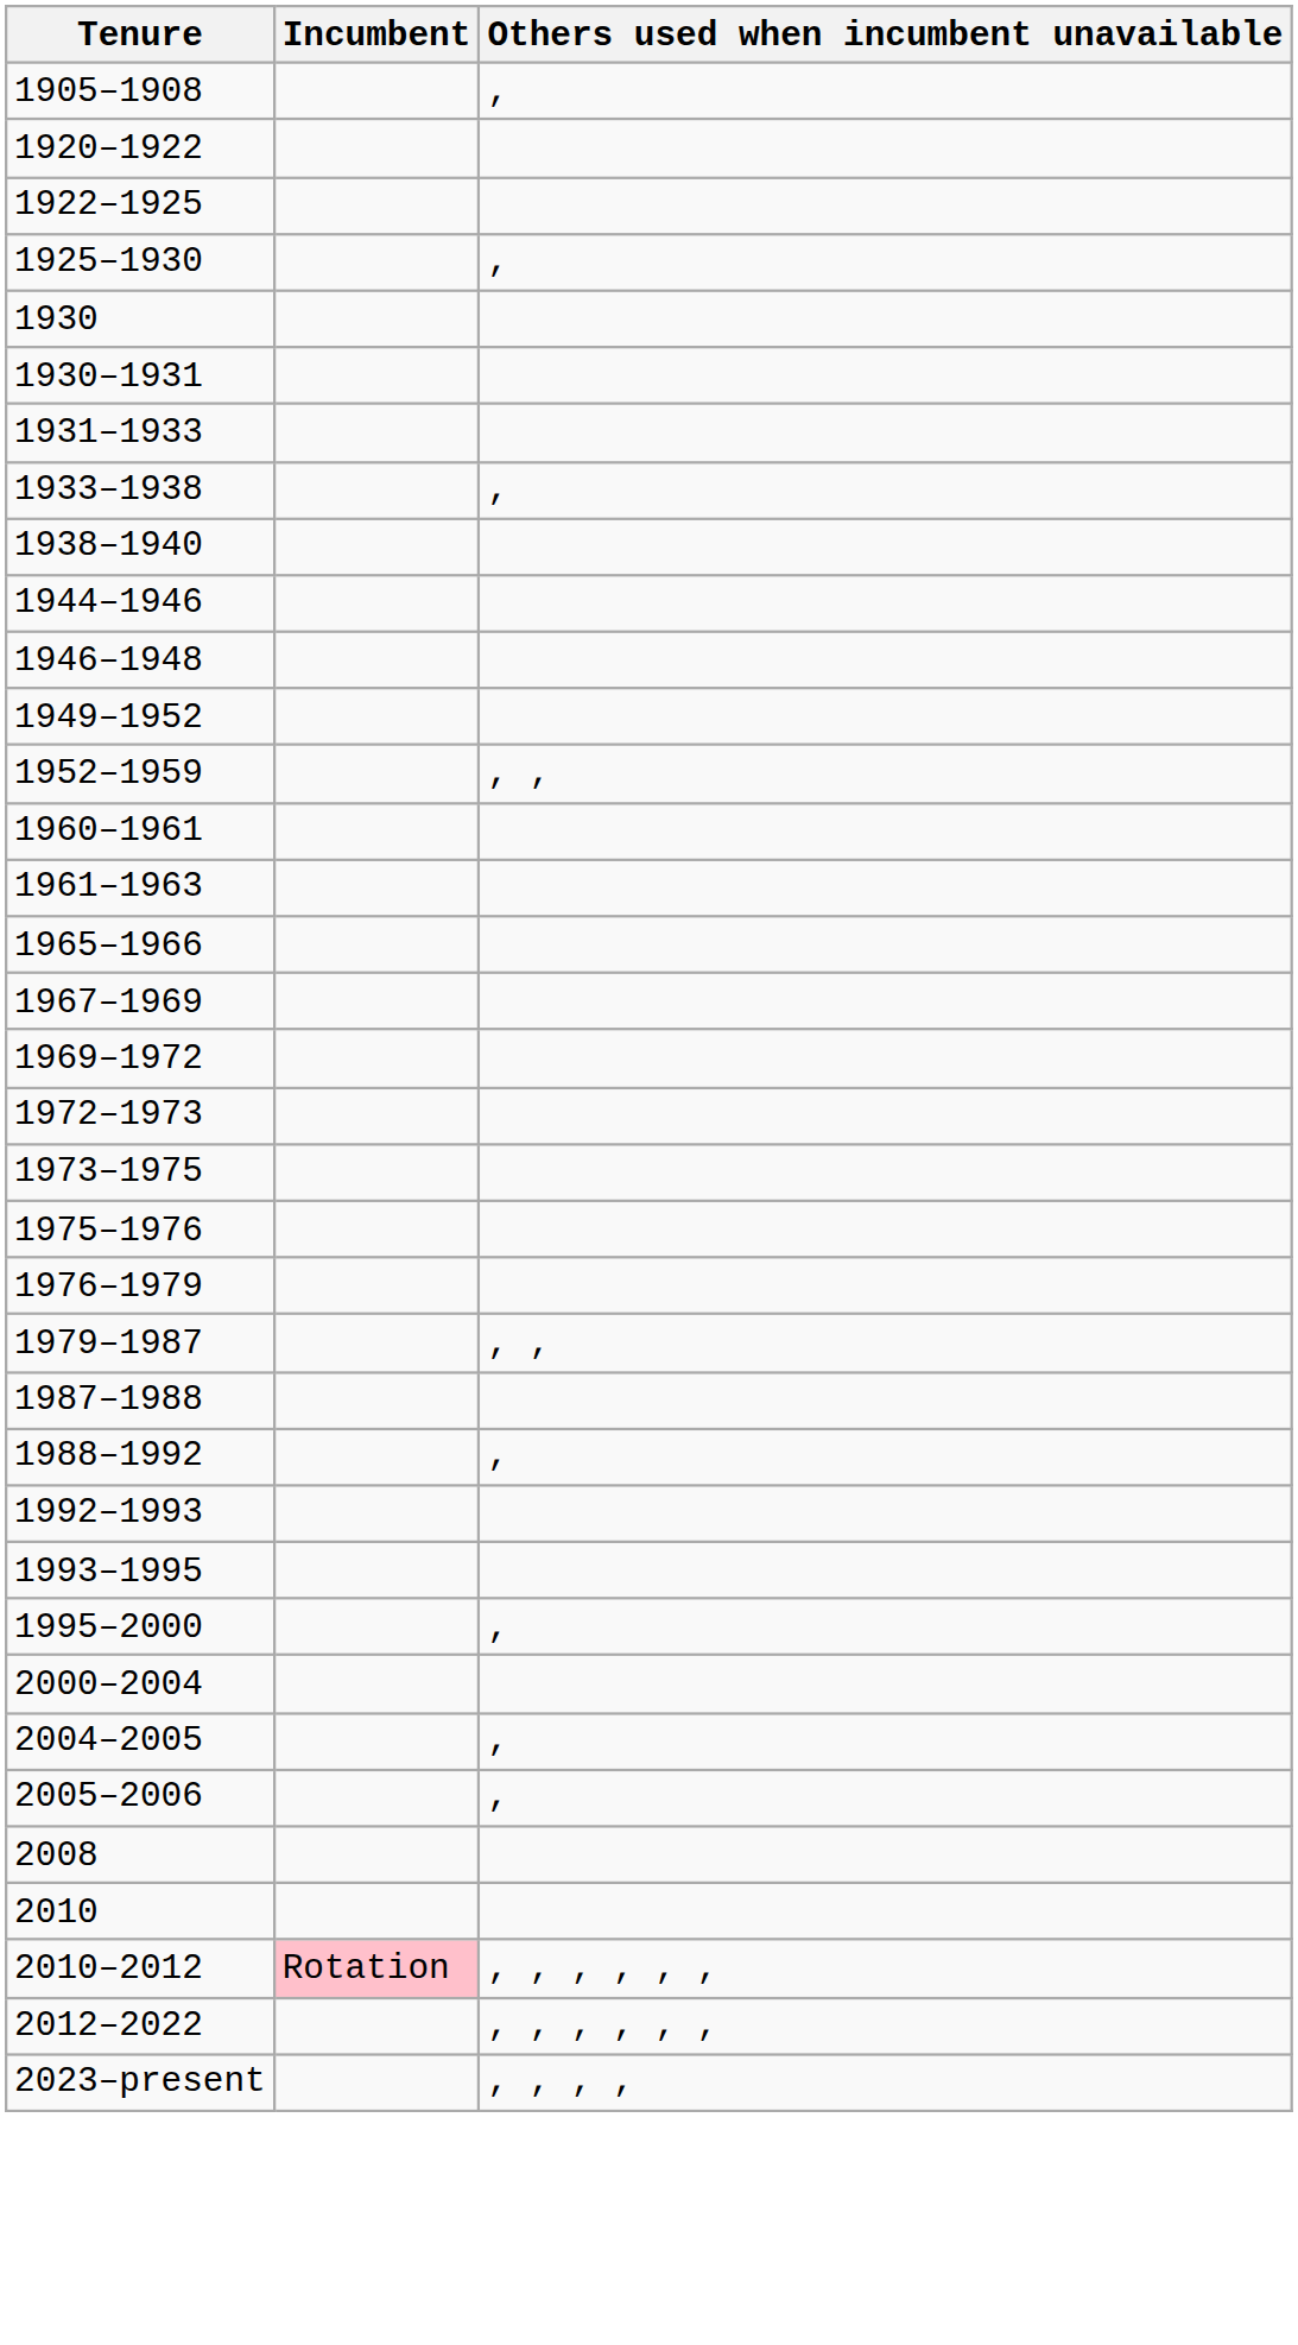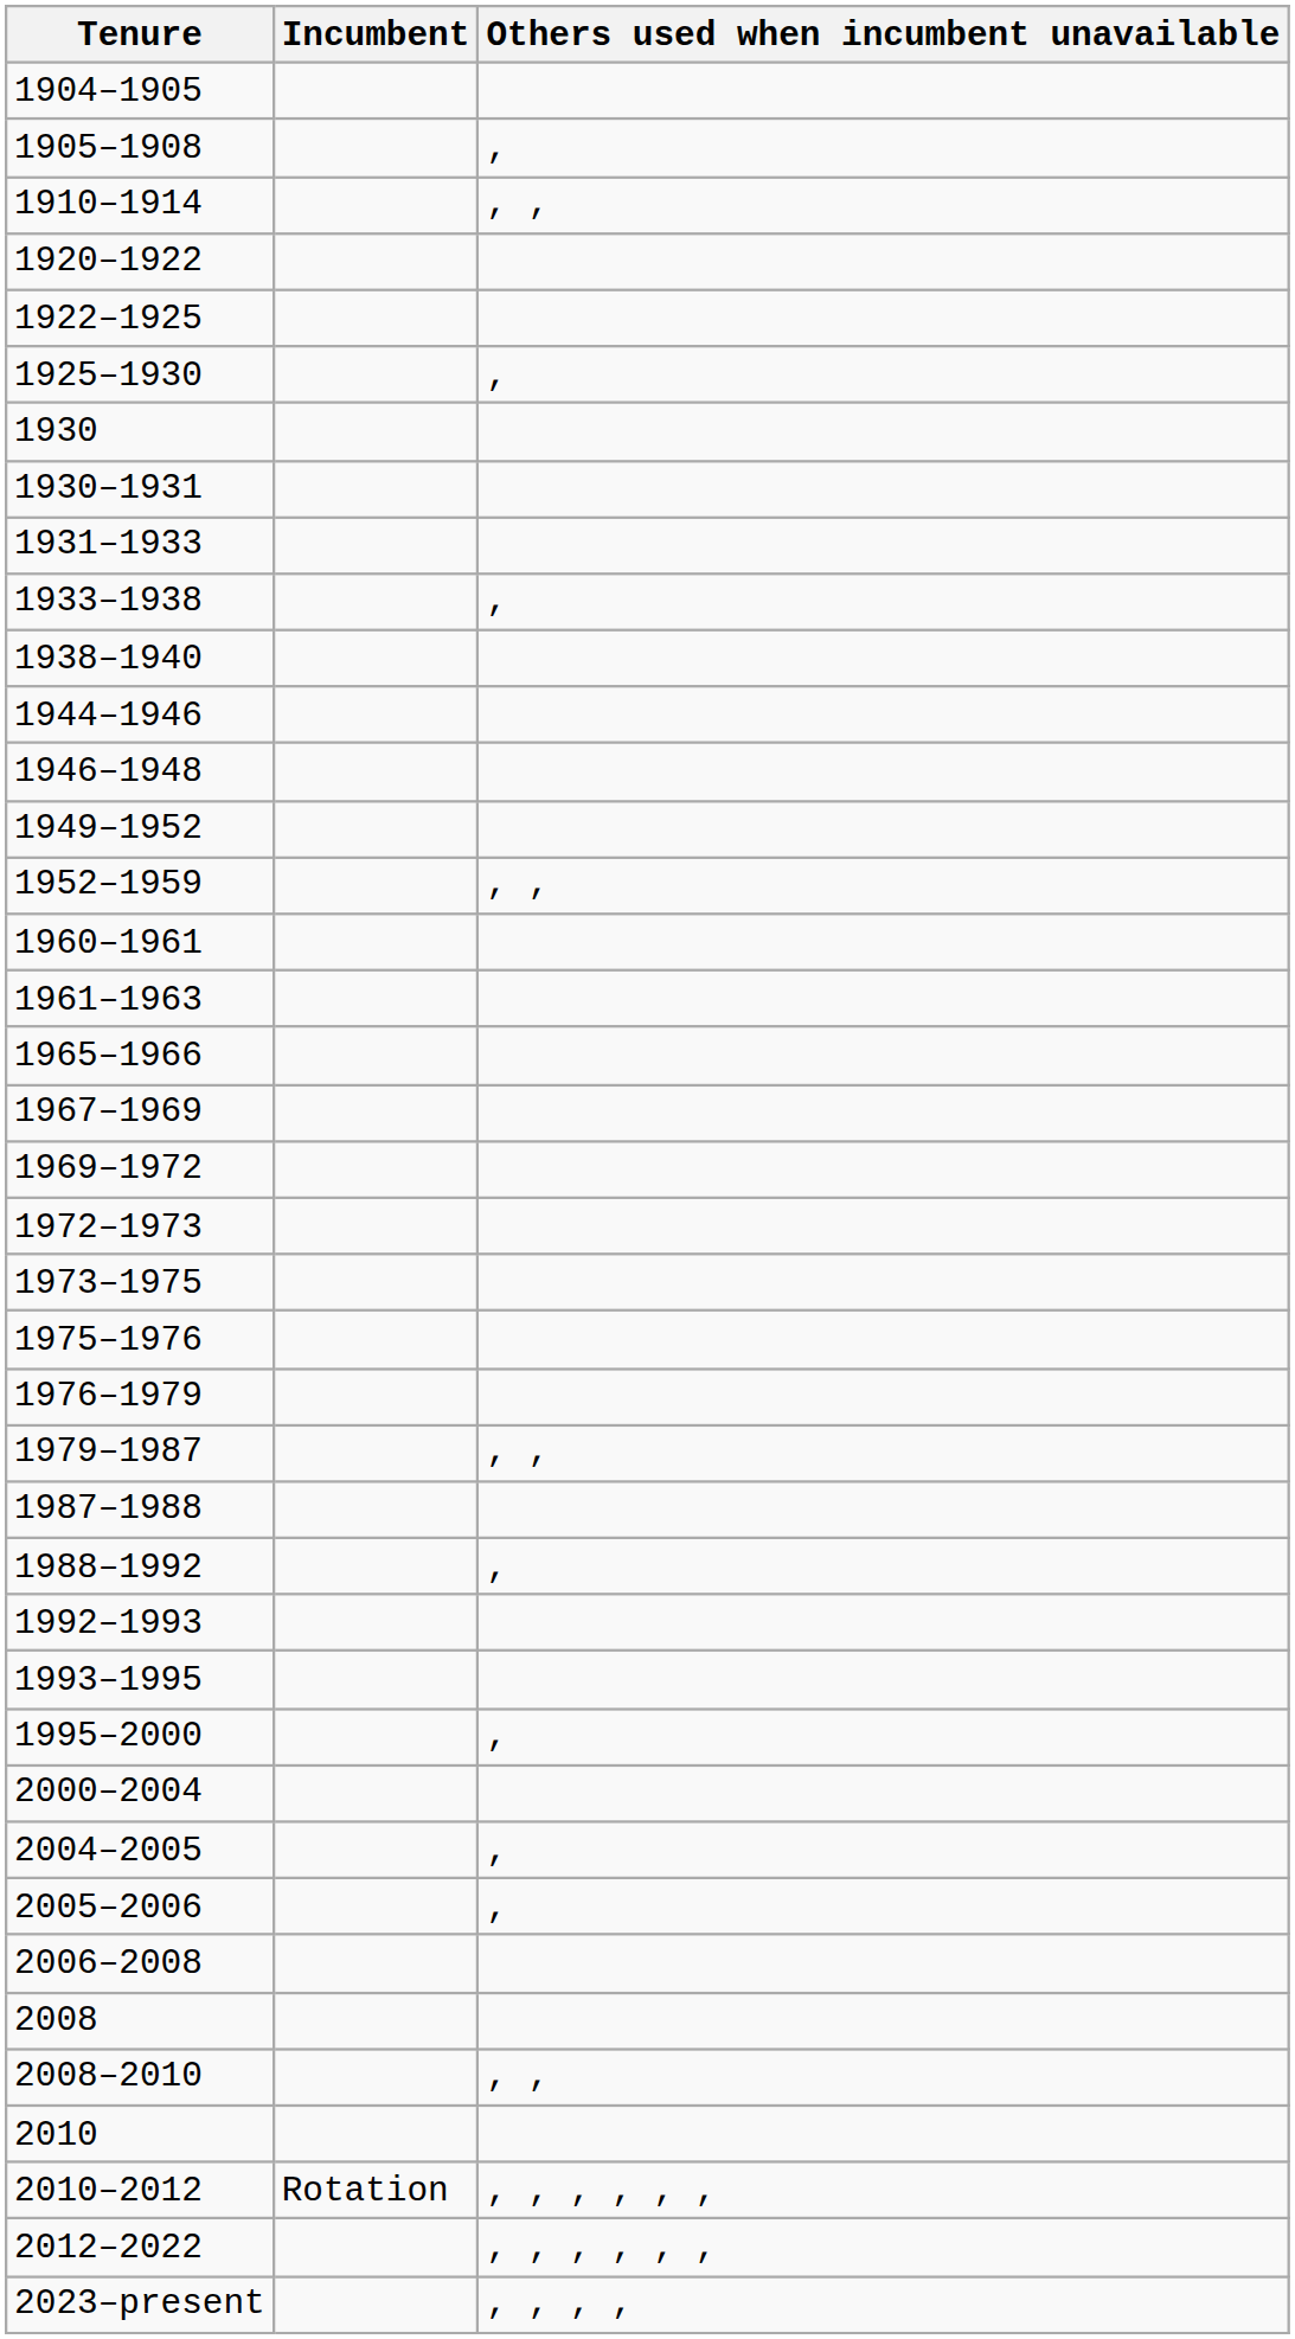+ row: 1904–1905
+ row: 1910–1914 | , ,
+ row: 2006–2008
+ row: 2008–2010 | , ,
2010–2012 | Incumbent: pink background -> no background
